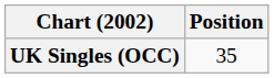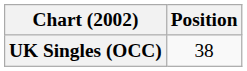UK Singles (OCC) | Position: 35 -> 38
